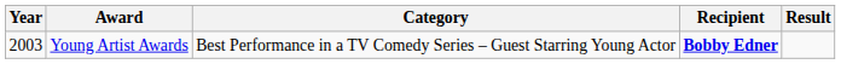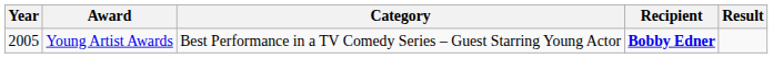Young Artist Awards | Year: 2003 -> 2005
